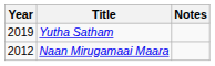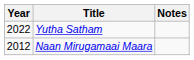Yutha Satham | Year: 2019 -> 2022
